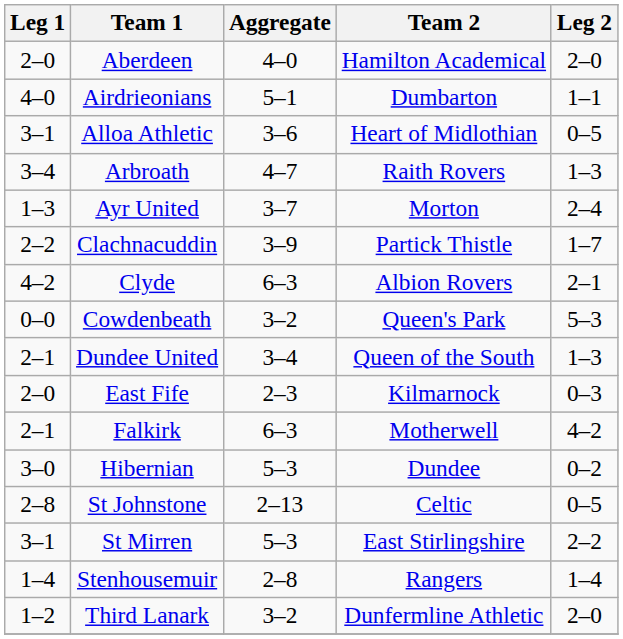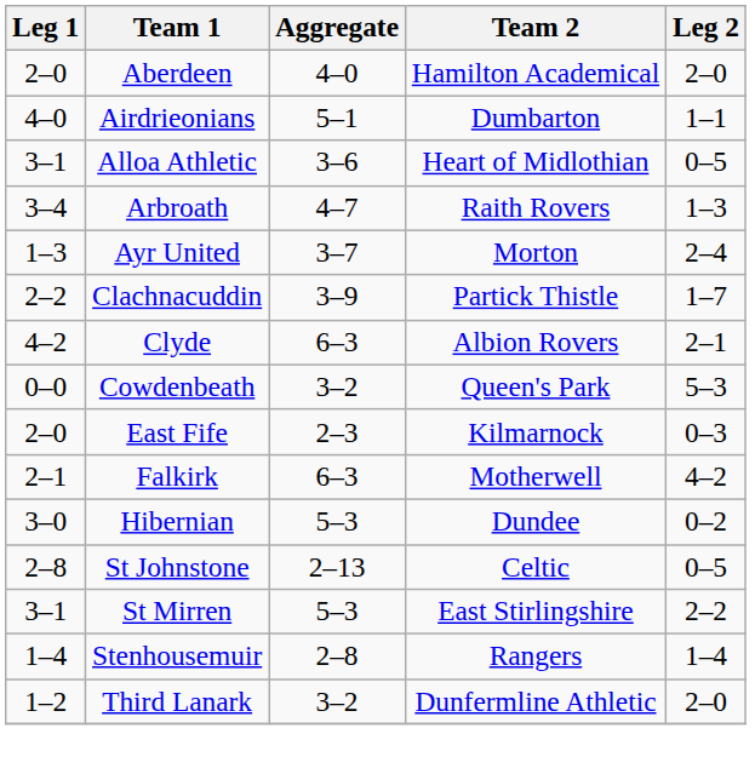- row: 2–1 | Dundee United | 3–4 | Queen of the South | 1–3
